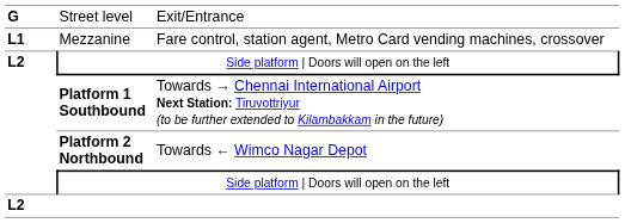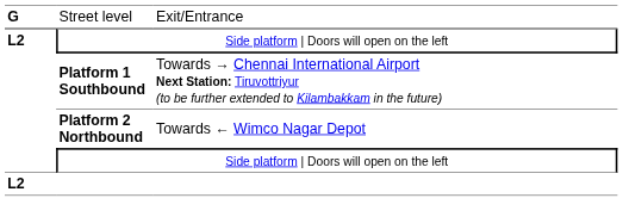- row: L1 | Mezzanine | Fare control, station agent, Metro Card vending machines, crossover
